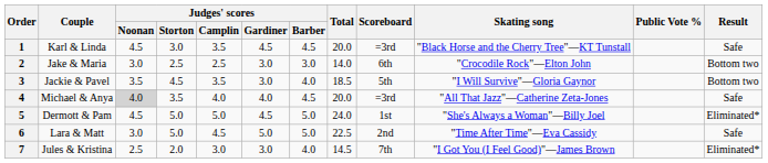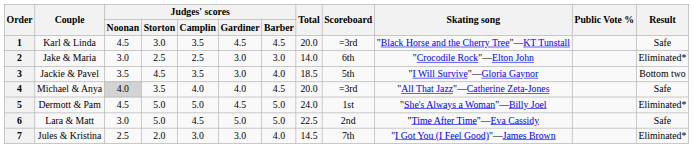2 | Result: Bottom two -> Eliminated*
